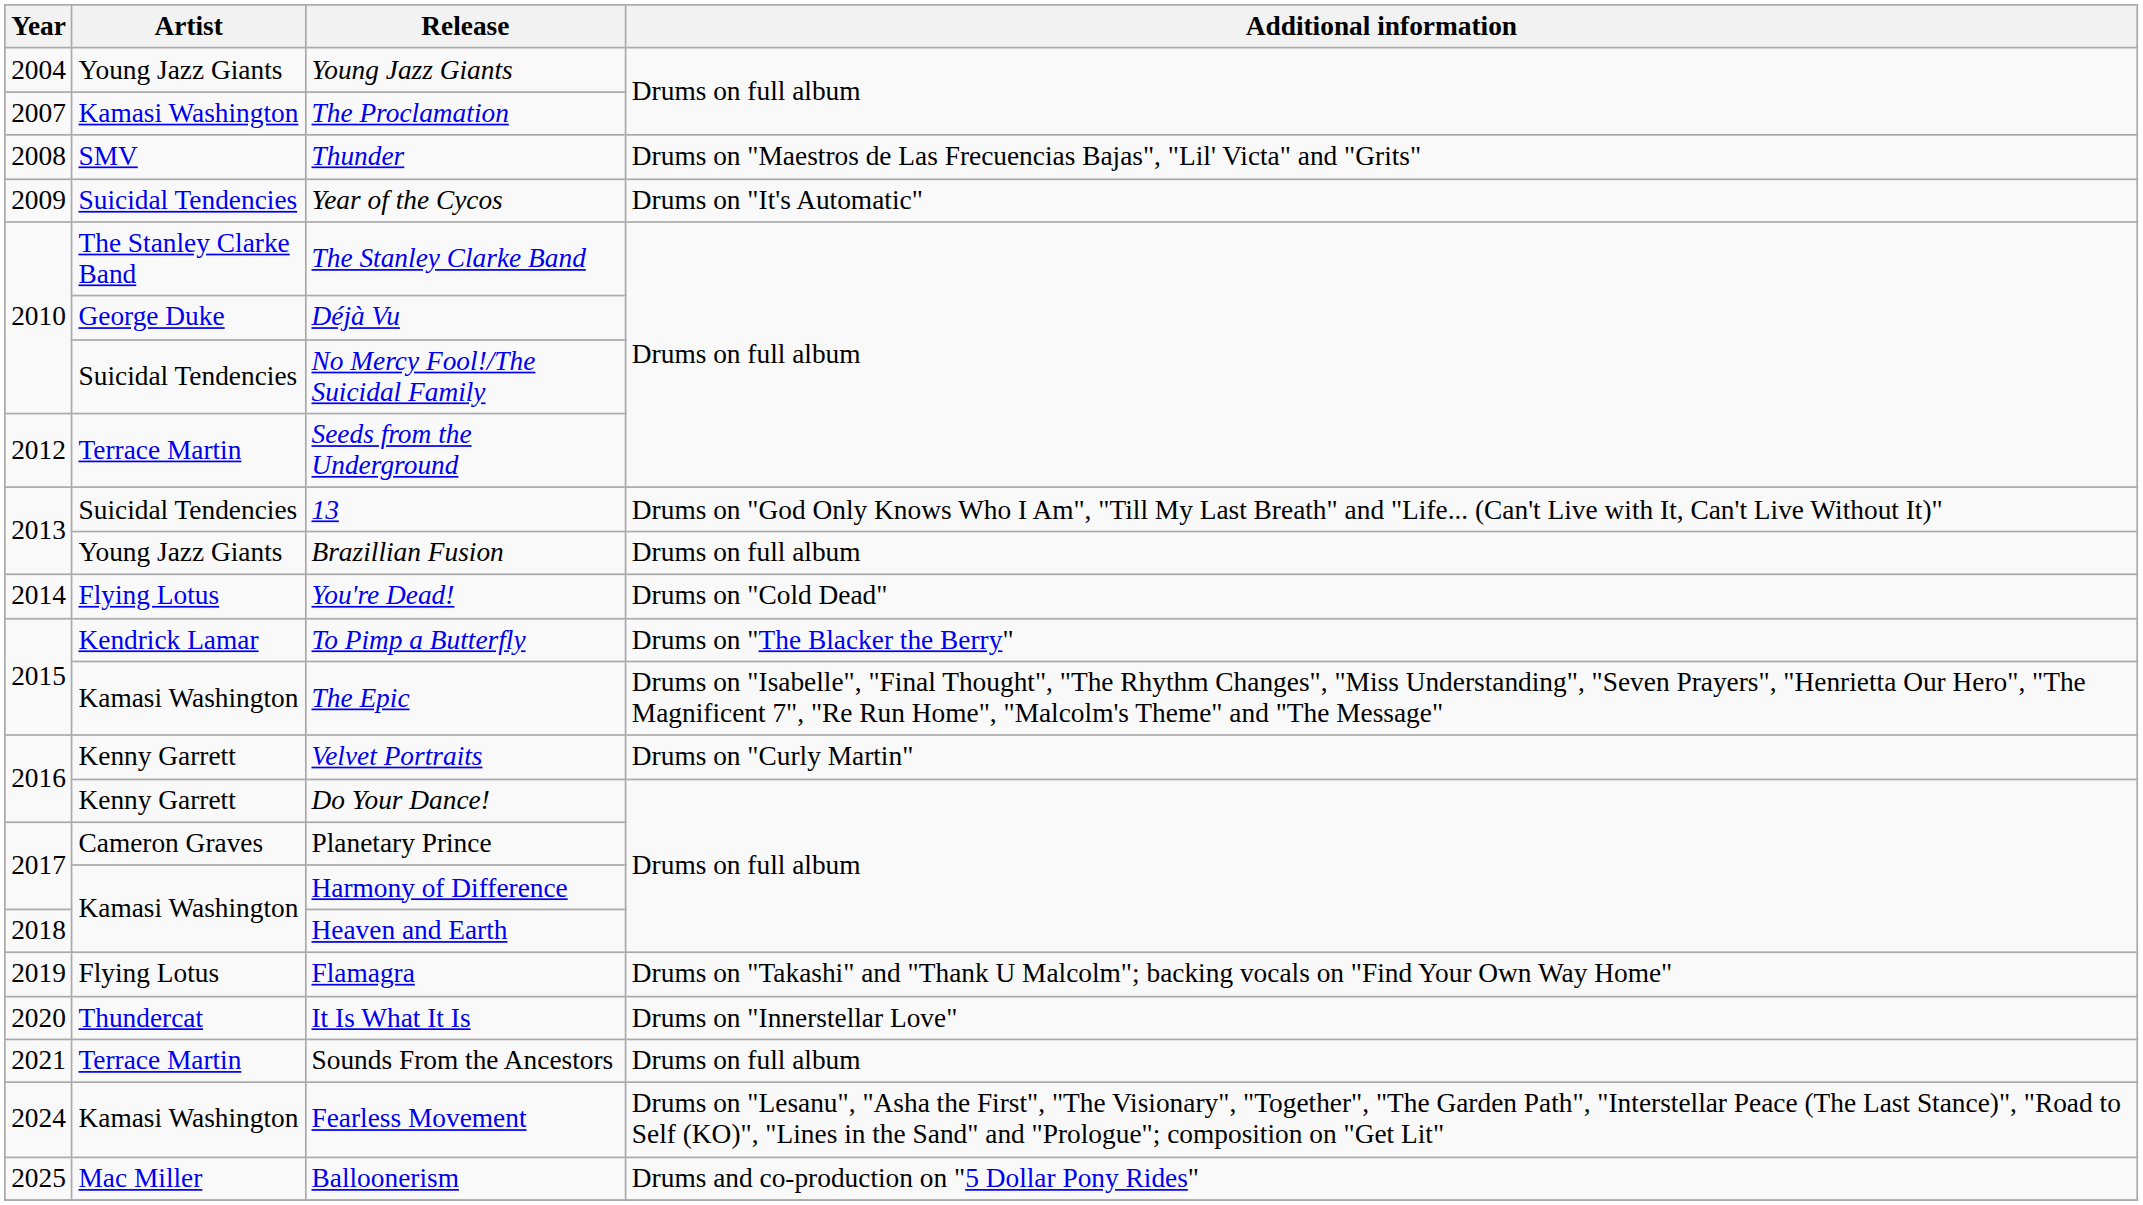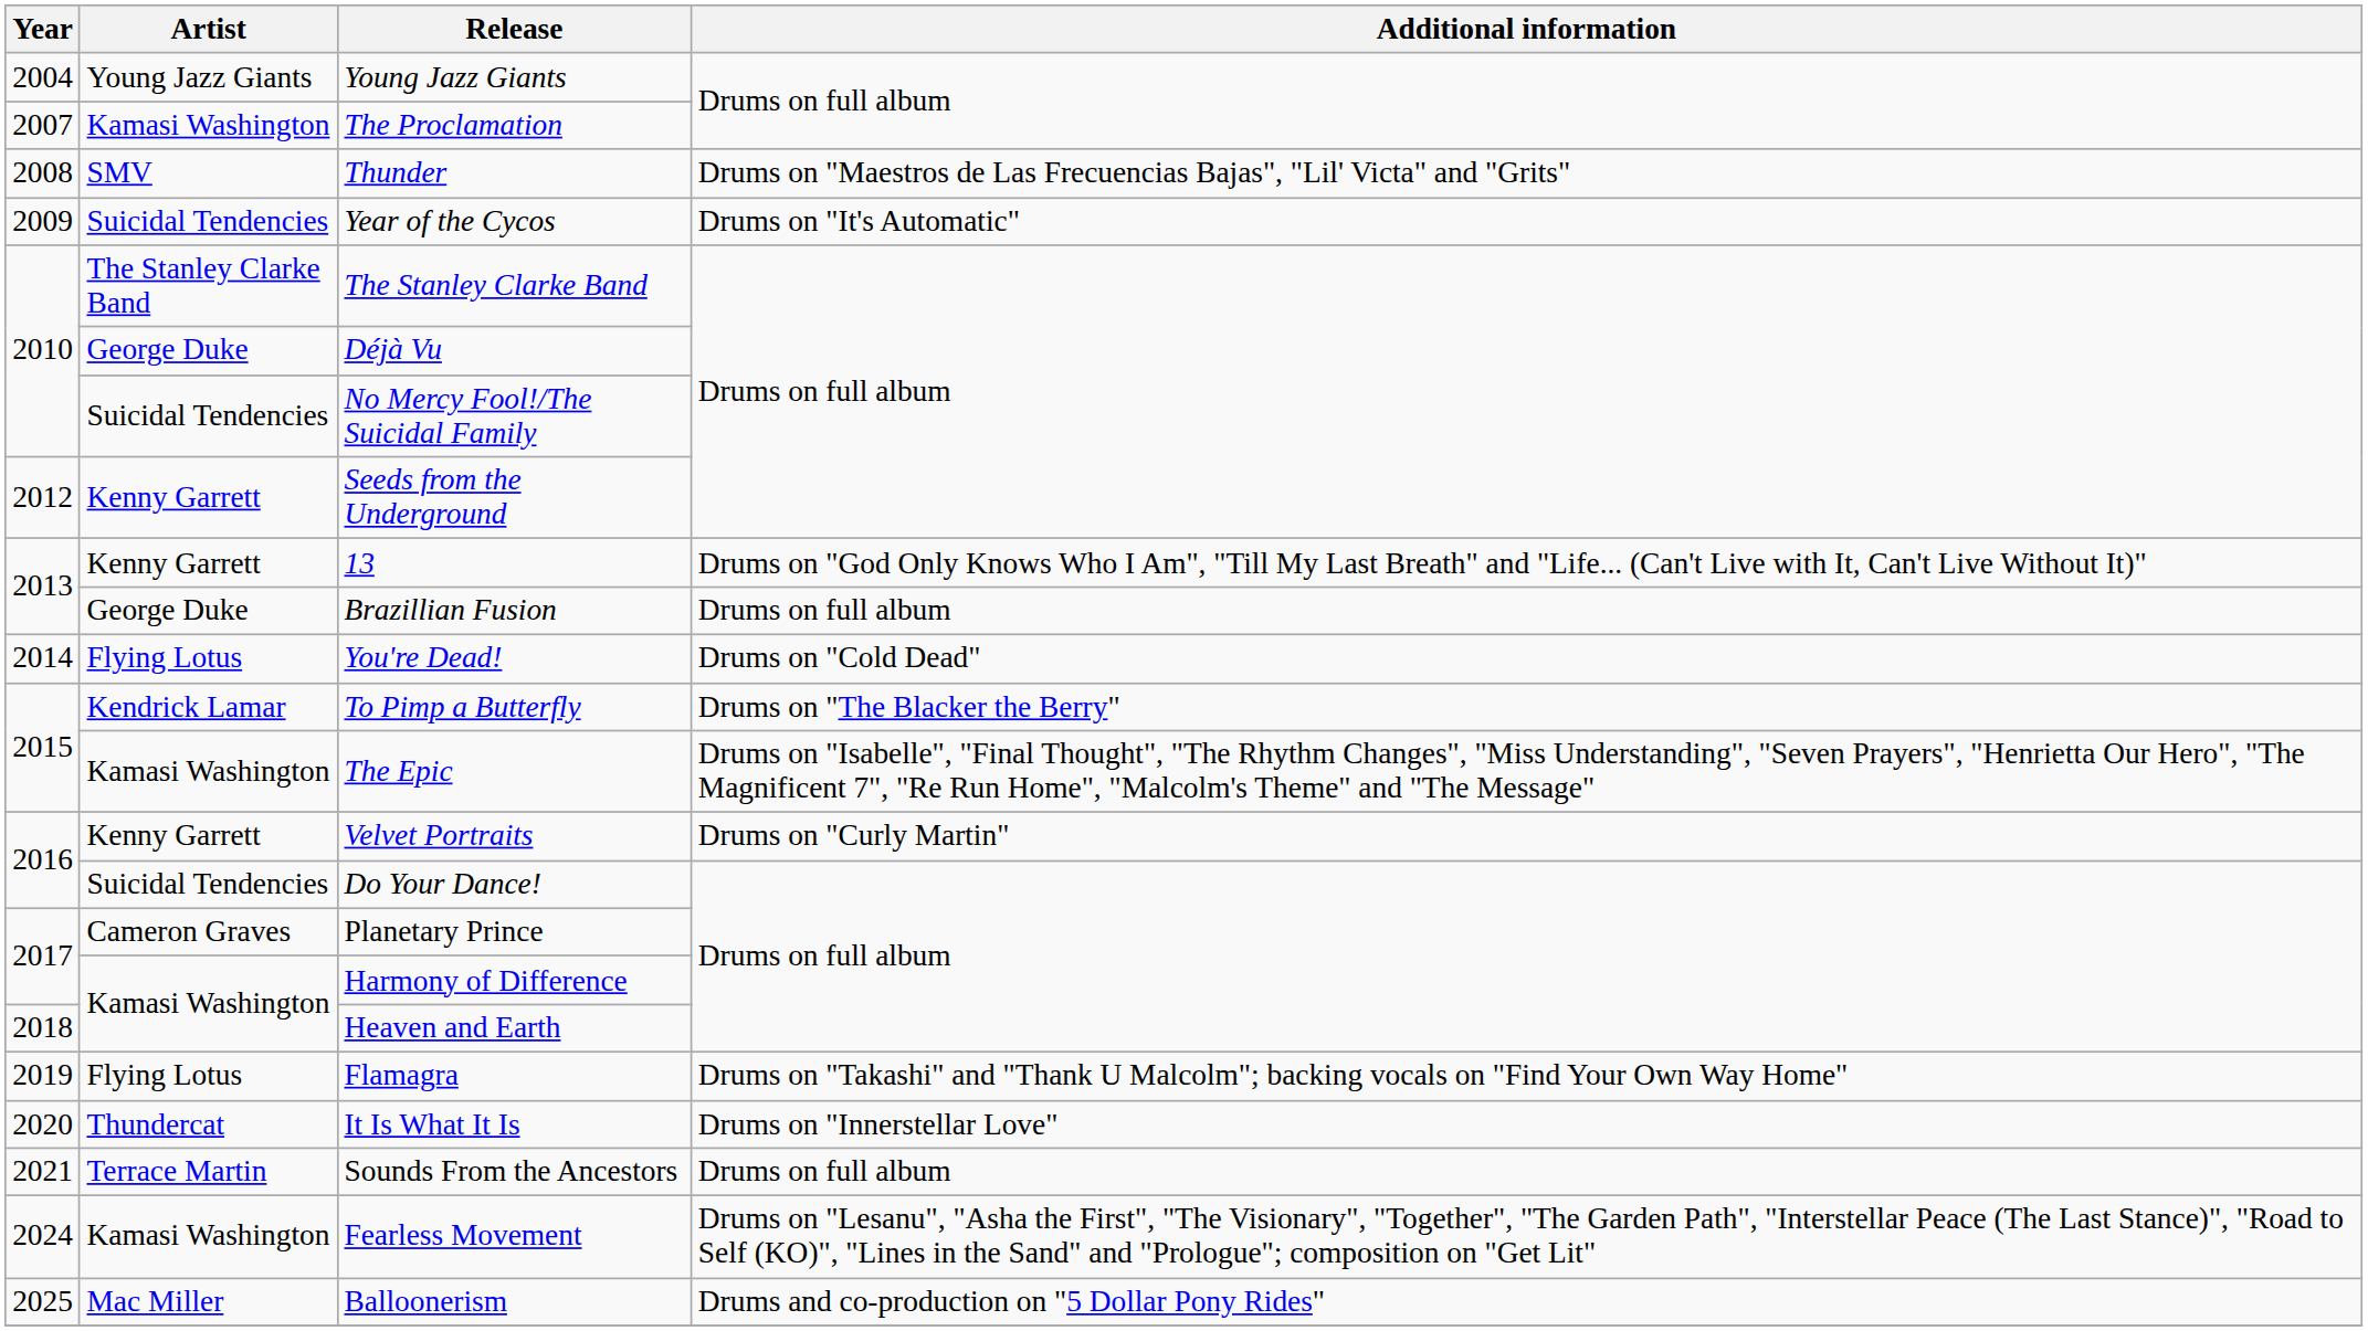Seeds from the Underground | Artist: Terrace Martin -> Kenny Garrett
13 | Artist: Suicidal Tendencies -> Kenny Garrett
Brazillian Fusion | Artist: Young Jazz Giants -> George Duke
Do Your Dance! | Artist: Kenny Garrett -> Suicidal Tendencies
